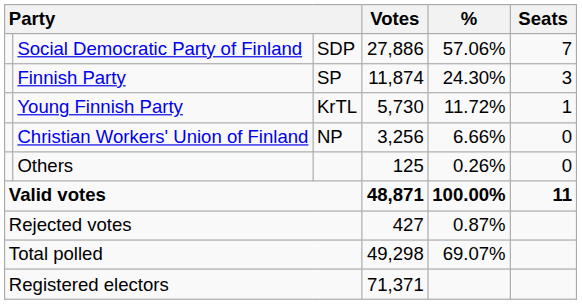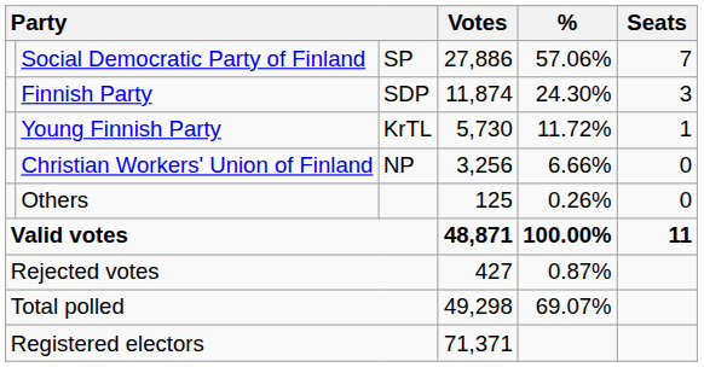Social Democratic Party of Finland | column 3: SDP -> SP
Finnish Party | column 3: SP -> SDP
